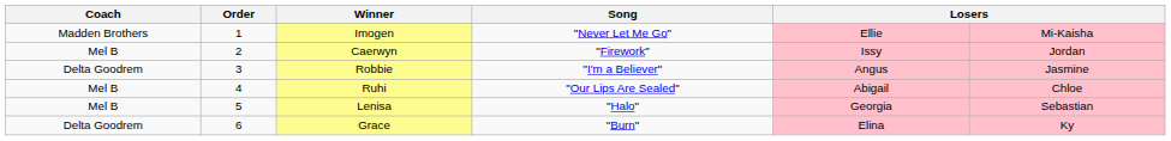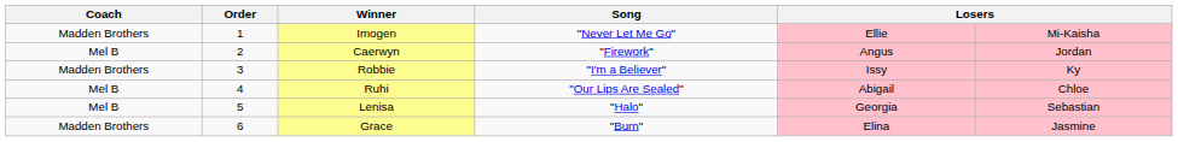Caerwyn | column 5: Issy -> Angus
Robbie | Coach: Delta Goodrem -> Madden Brothers
Robbie | column 5: Angus -> Issy
Robbie | column 6: Jasmine -> Ky
Grace | Coach: Delta Goodrem -> Madden Brothers
Grace | column 6: Ky -> Jasmine
